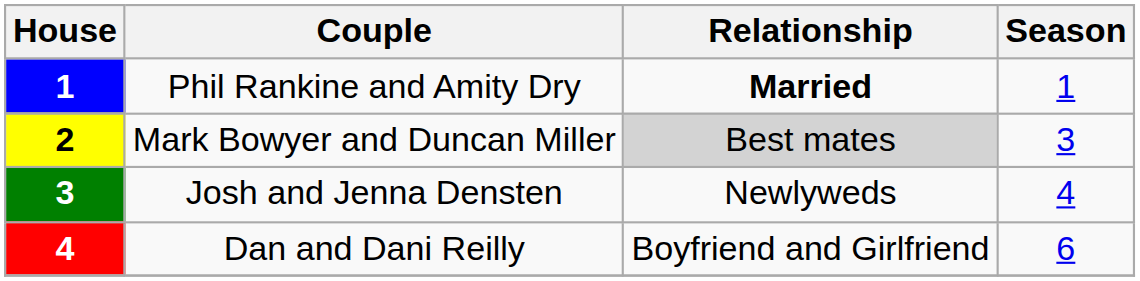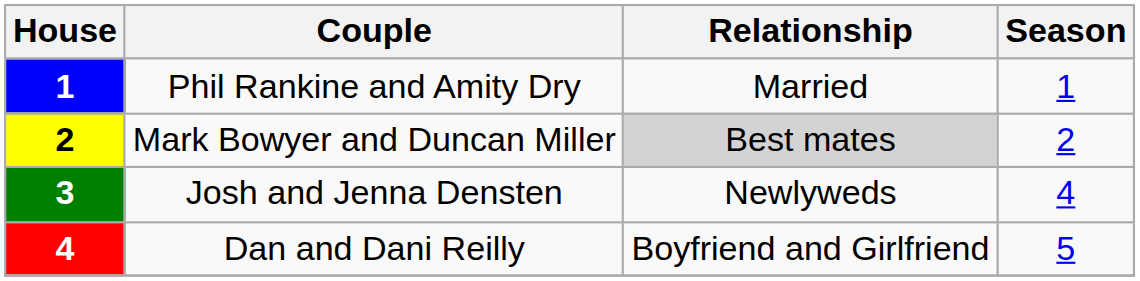Phil Rankine and Amity Dry | Relationship: bold -> normal
Mark Bowyer and Duncan Miller | Season: 3 -> 2
Dan and Dani Reilly | Season: 6 -> 5
